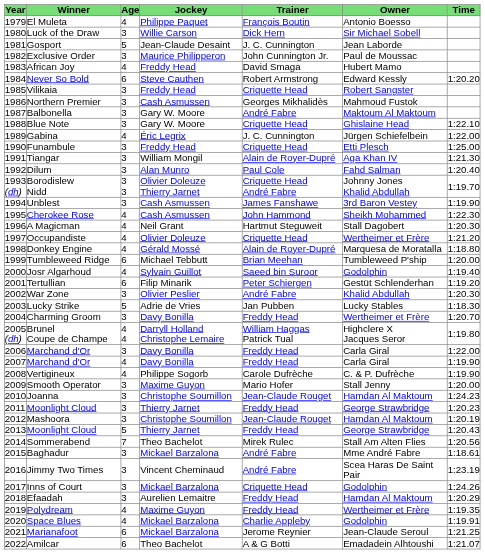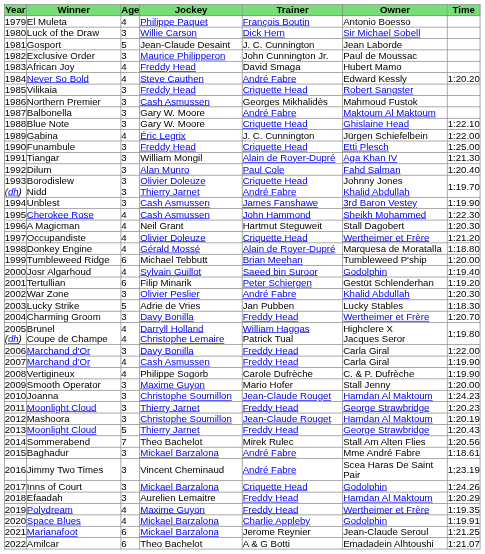Never So Bold | Age: 6 -> 4
Never So Bold | Trainer: Robert Armstrong -> André Fabre
2007 / Marchand d'Or | Jockey: Davy Bonilla -> Cash Asmussen
